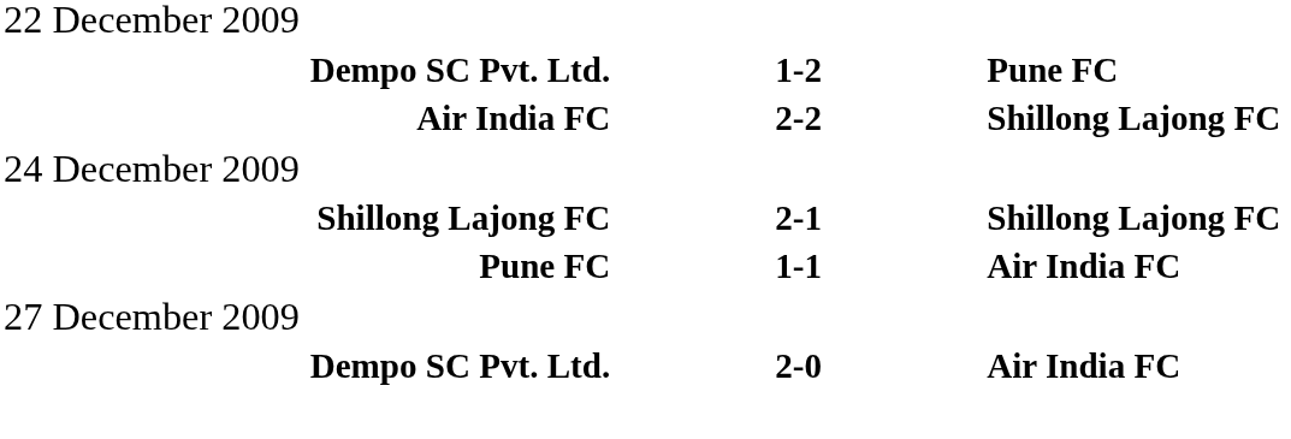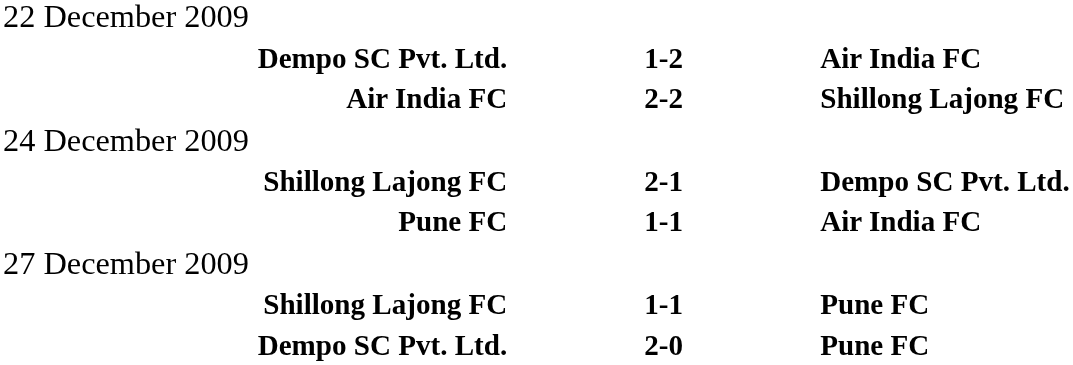Dempo SC Pvt. Ltd. / 1-2 | column 3: Pune FC -> Air India FC
Shillong Lajong FC / 2-1 | column 3: Shillong Lajong FC -> Dempo SC Pvt. Ltd.
+ row: Shillong Lajong FC | 1-1 | Pune FC
Dempo SC Pvt. Ltd. / 2-0 | column 3: Air India FC -> Pune FC
